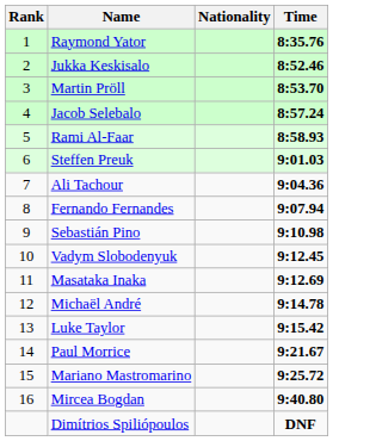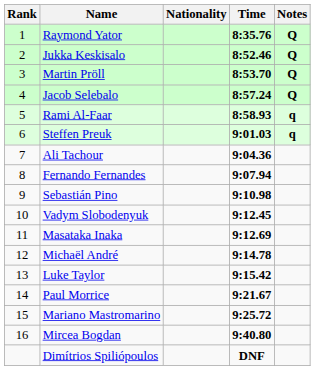+ column: Notes | Q | Q | Q | Q | q | q
